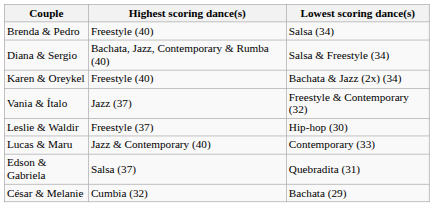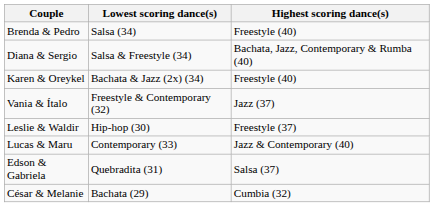columns swapped: Highest scoring dance(s) <-> Lowest scoring dance(s)
